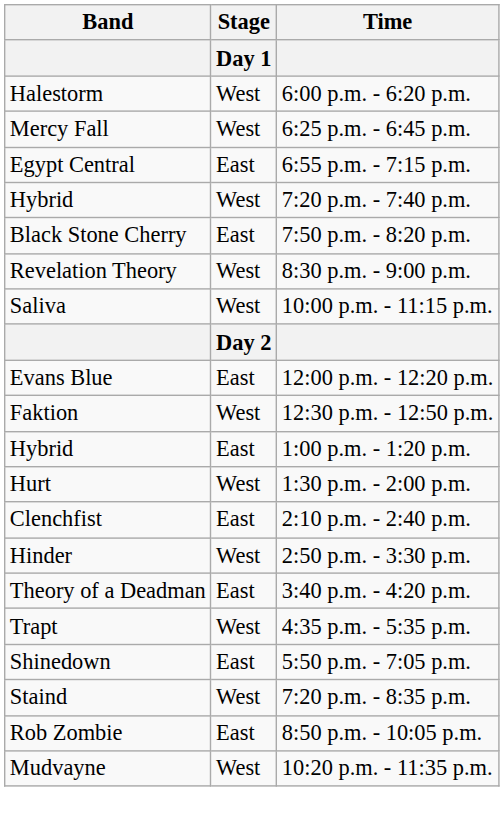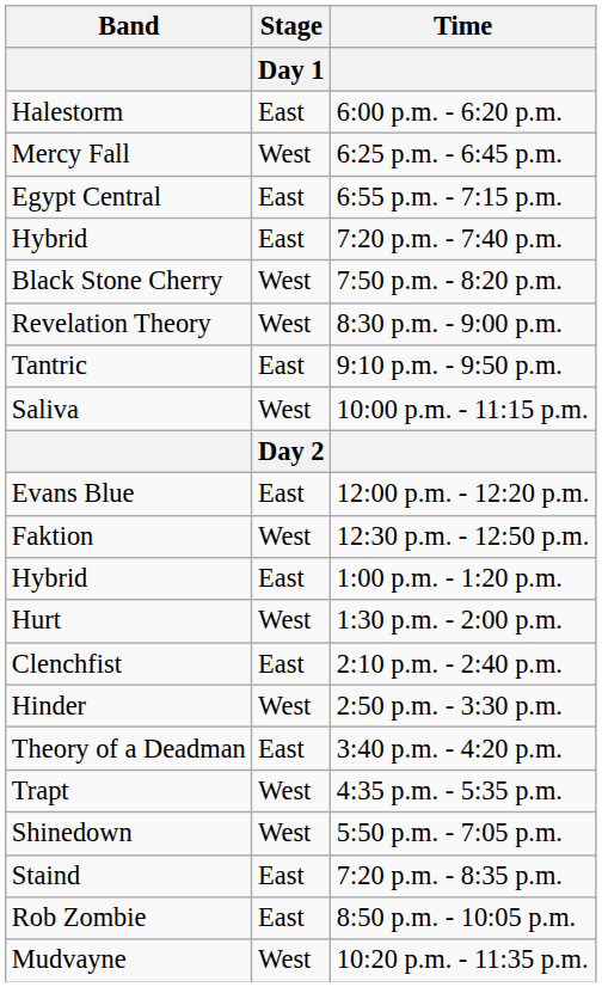6:00 p.m. - 6:20 p.m. | Stage / Day 1: West -> East
7:20 p.m. - 7:40 p.m. | Stage / Day 1: West -> East
7:50 p.m. - 8:20 p.m. | Stage / Day 1: East -> West
+ row: Tantric | East | 9:10 p.m. - 9:50 p.m.
5:50 p.m. - 7:05 p.m. | Stage / Day 1: East -> West
7:20 p.m. - 8:35 p.m. | Stage / Day 1: West -> East
